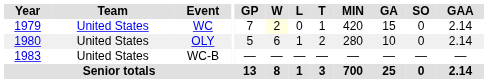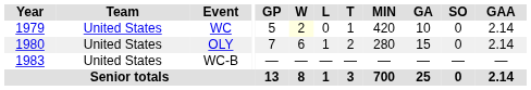WC | GP: 7 -> 5
WC | GA: 15 -> 10
OLY | GP: 5 -> 7
OLY | GA: 10 -> 15
